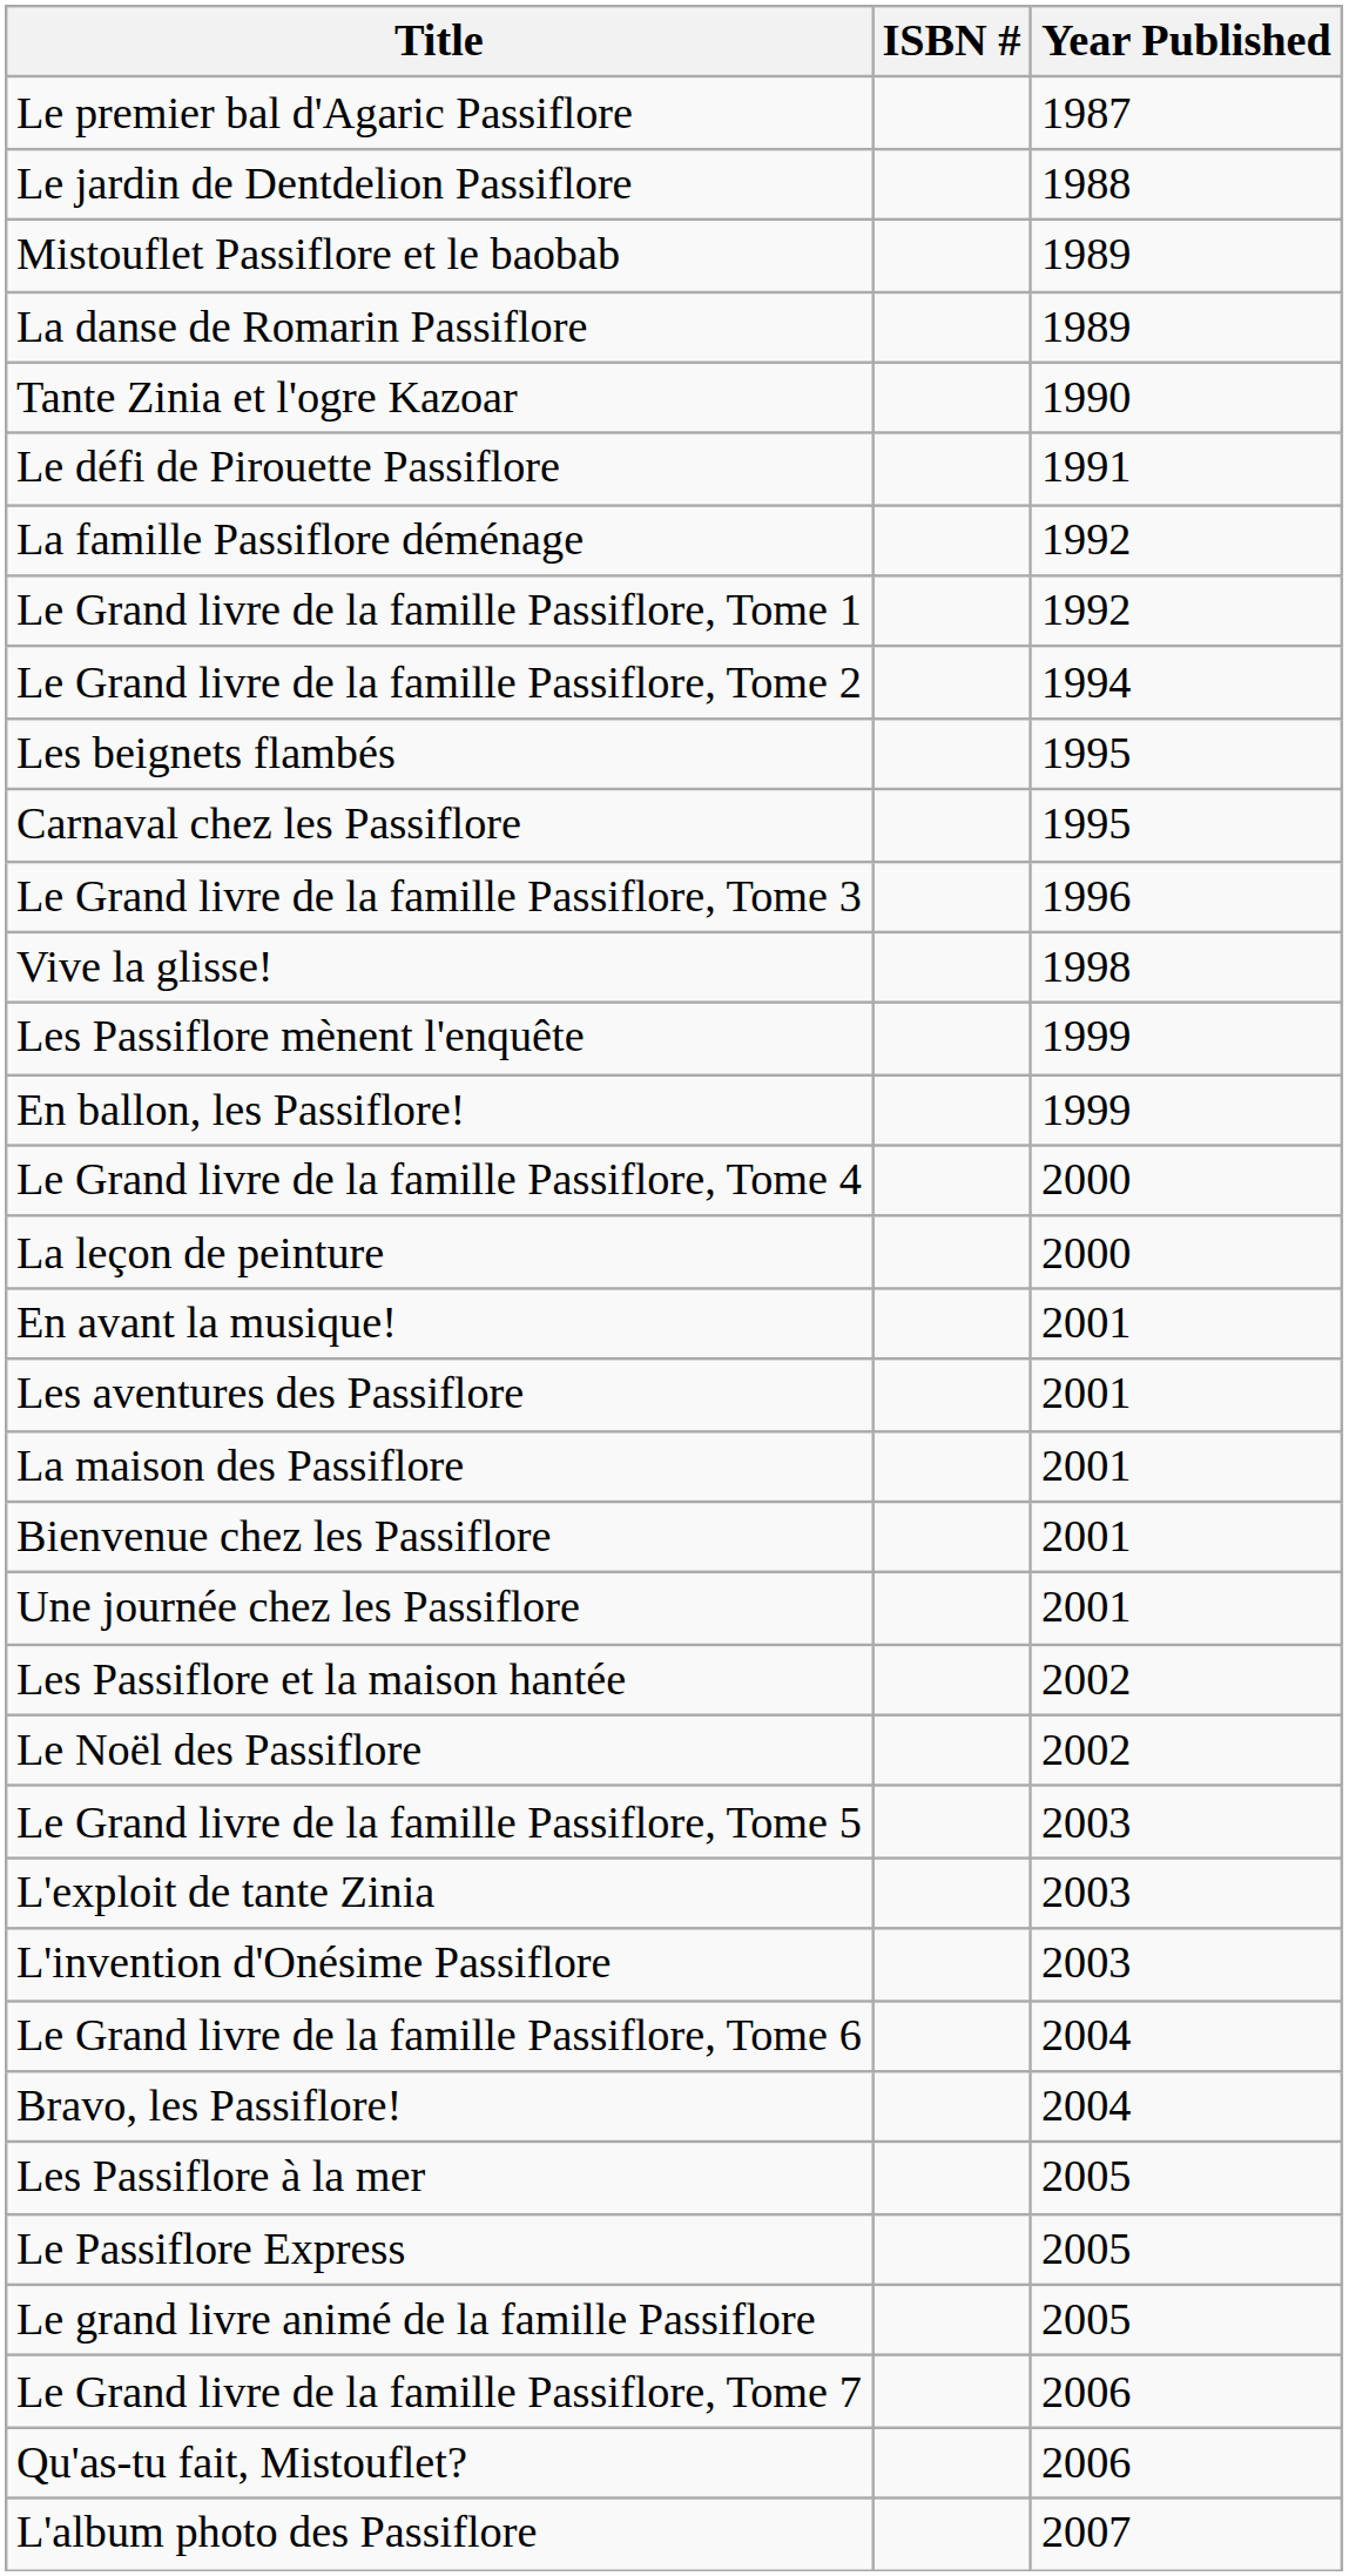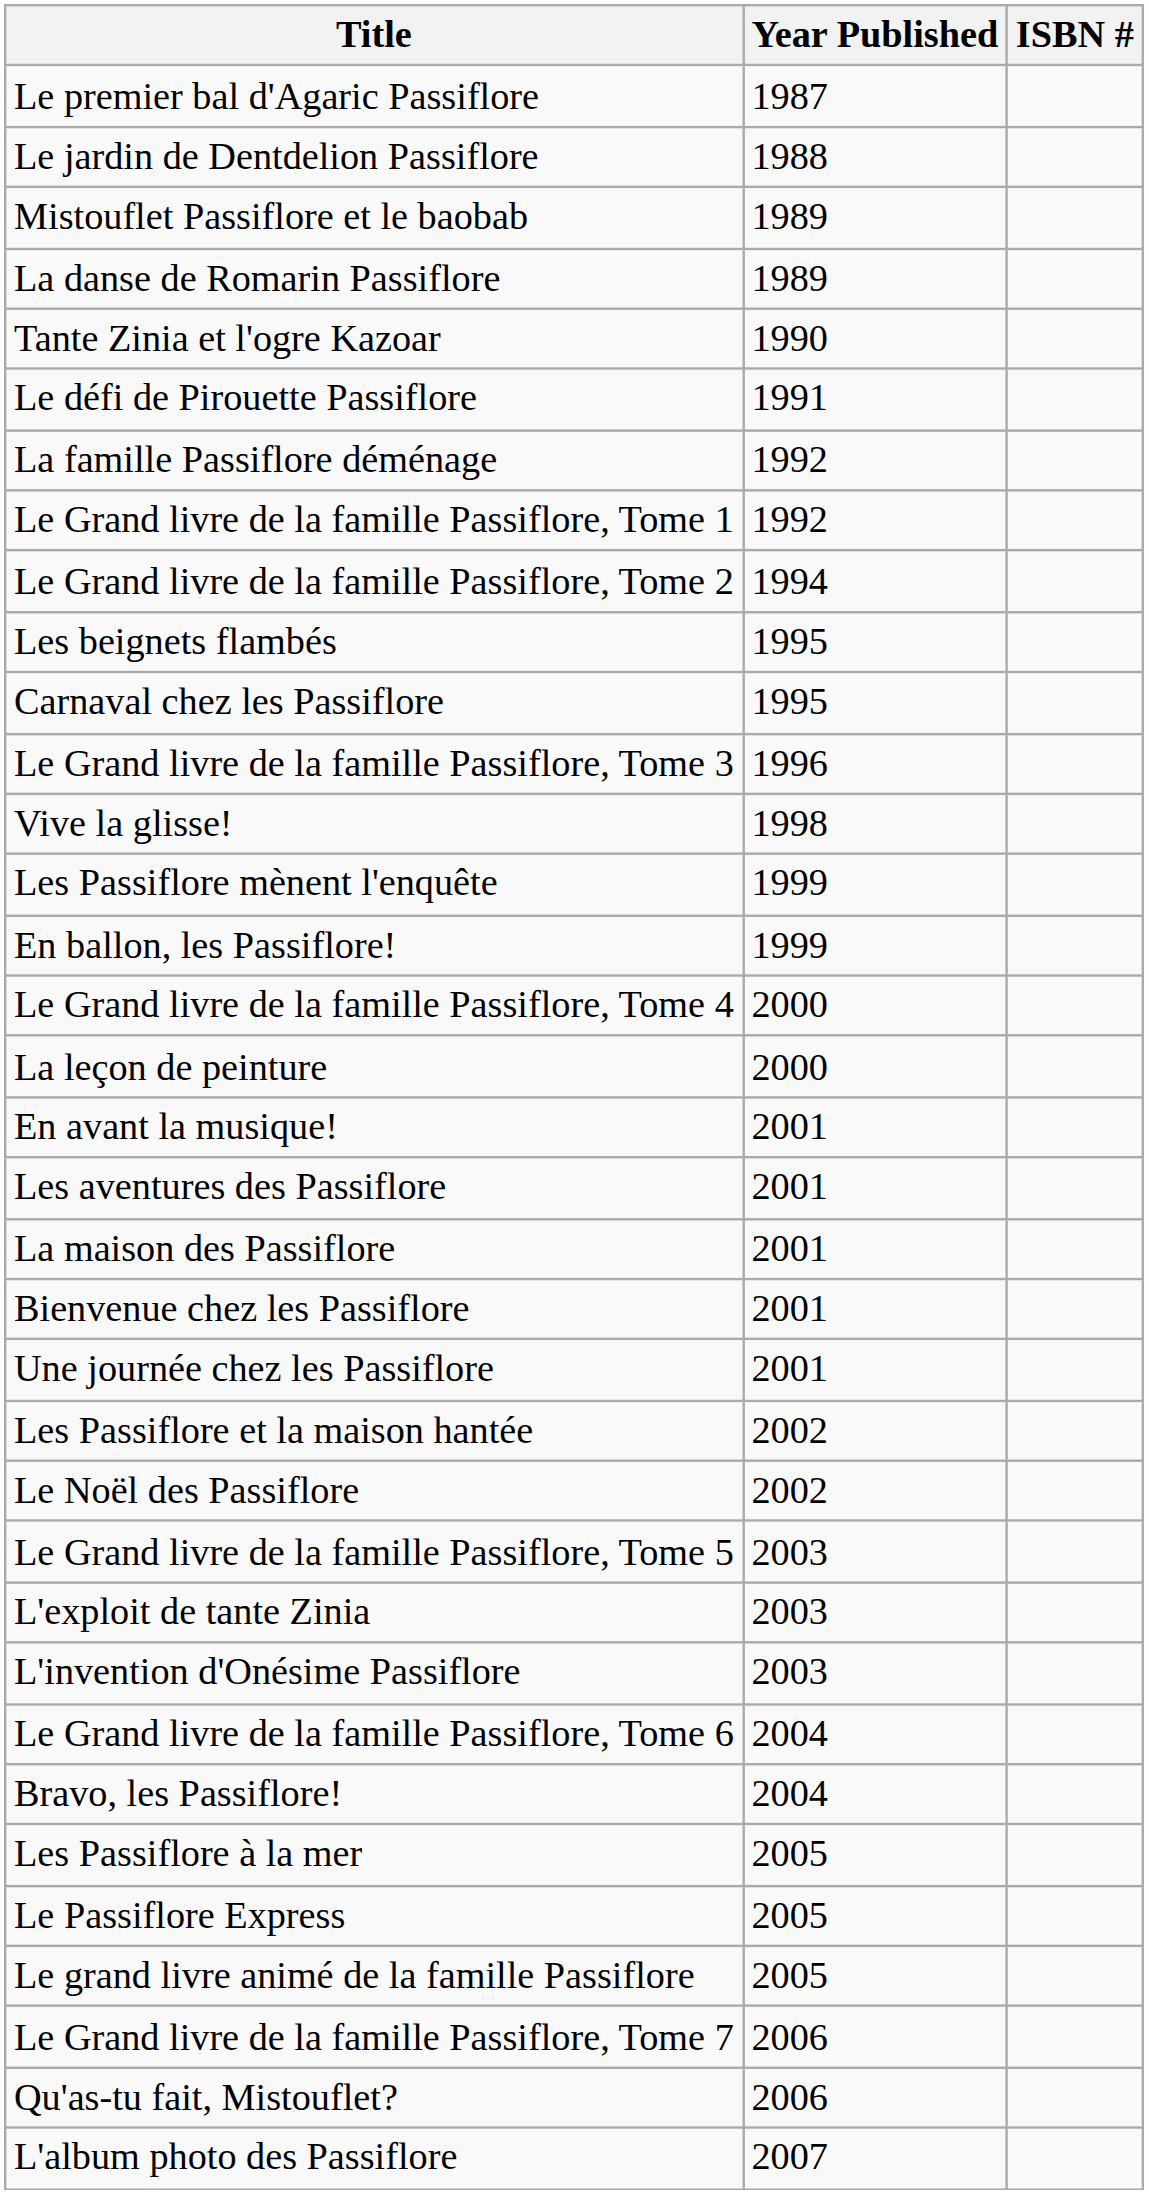columns swapped: Year Published <-> ISBN #
